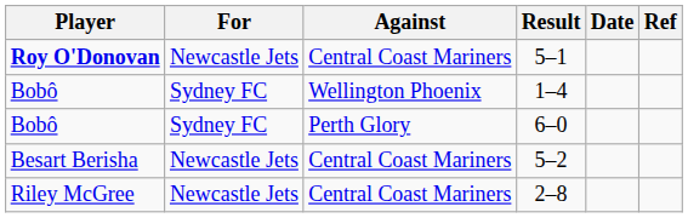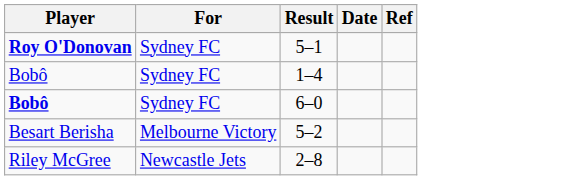- column: Against | Central Coast Mariners | Wellington Phoenix | Perth Glory | Central Coast Mariners | Central Coast Mariners
5–1 | For: Newcastle Jets -> Sydney FC
6–0 | Player: normal -> bold
5–2 | For: Newcastle Jets -> Melbourne Victory
